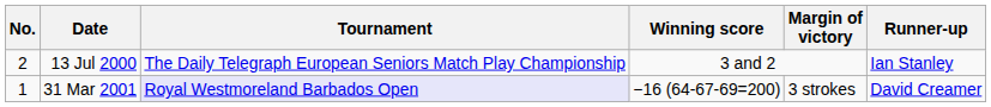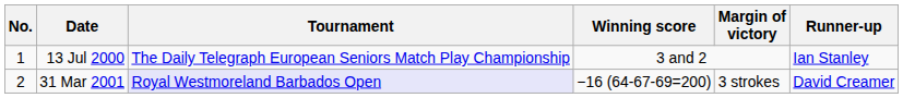13 Jul 2000 | No.: 2 -> 1
31 Mar 2001 | No.: 1 -> 2
